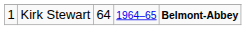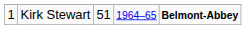Kirk Stewart | column 3: 64 -> 51
